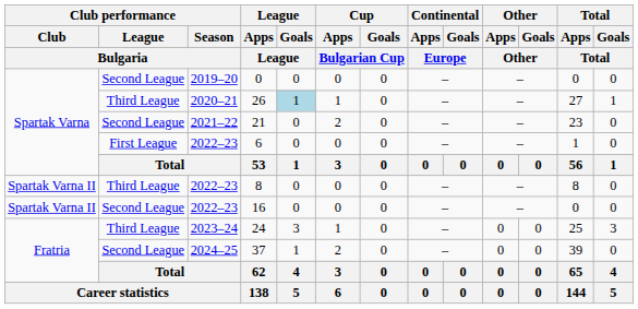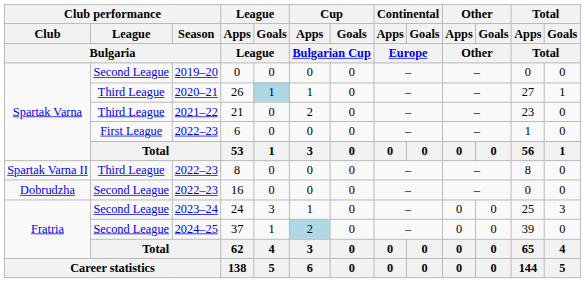21 | Club performance / League / Bulgaria: Second League -> Third League
16 | Club performance / Club / Bulgaria: Spartak Varna II -> Dobrudzha
24 | Club performance / League / Bulgaria: Third League -> Second League
37 | Cup / Apps / Bulgarian Cup: no background -> lightblue background
